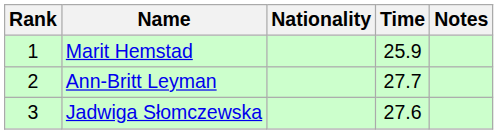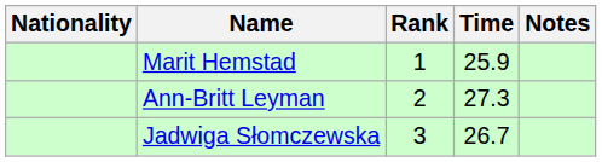columns swapped: Rank <-> Nationality
Ann-Britt Leyman | Time: 27.7 -> 27.3
Jadwiga Słomczewska | Time: 27.6 -> 26.7
